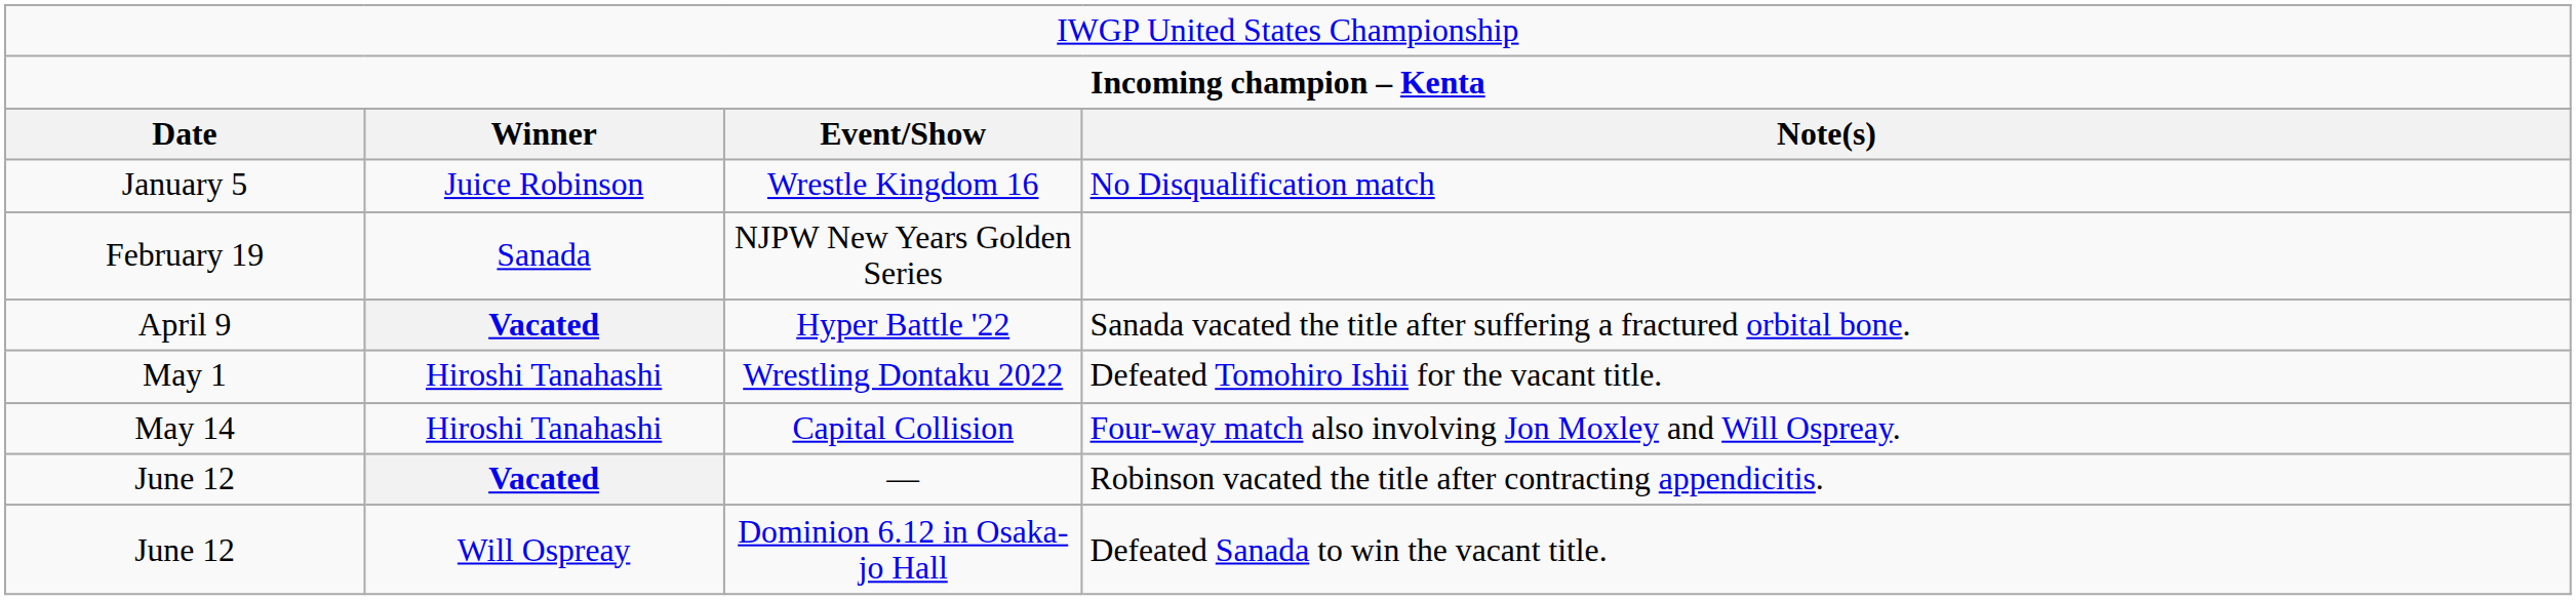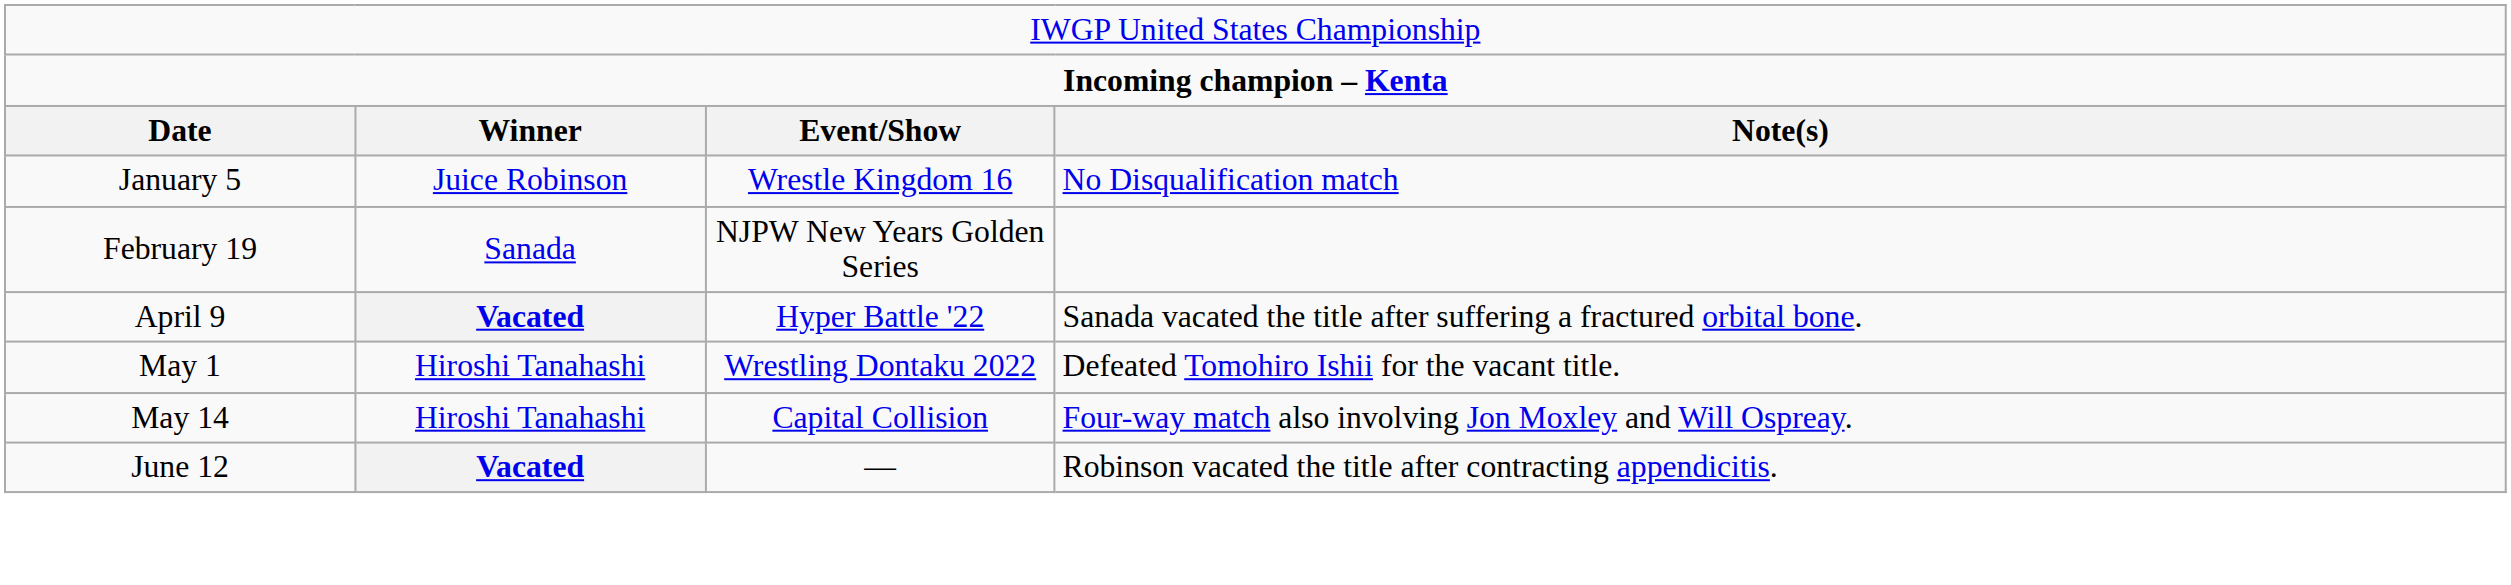- row: June 12 | Will Ospreay | Dominion 6.12 in Osaka-jo Hall | Defeated Sanada to win the vacant title.
